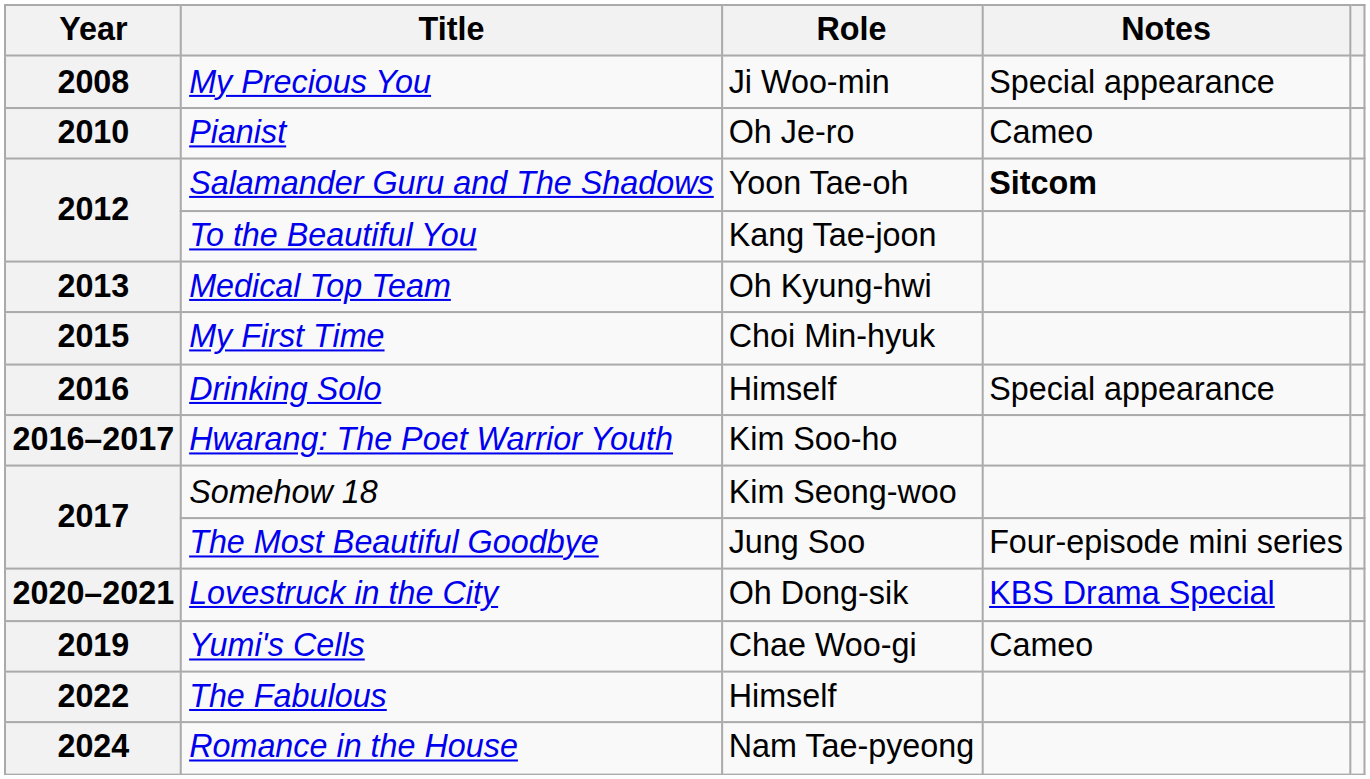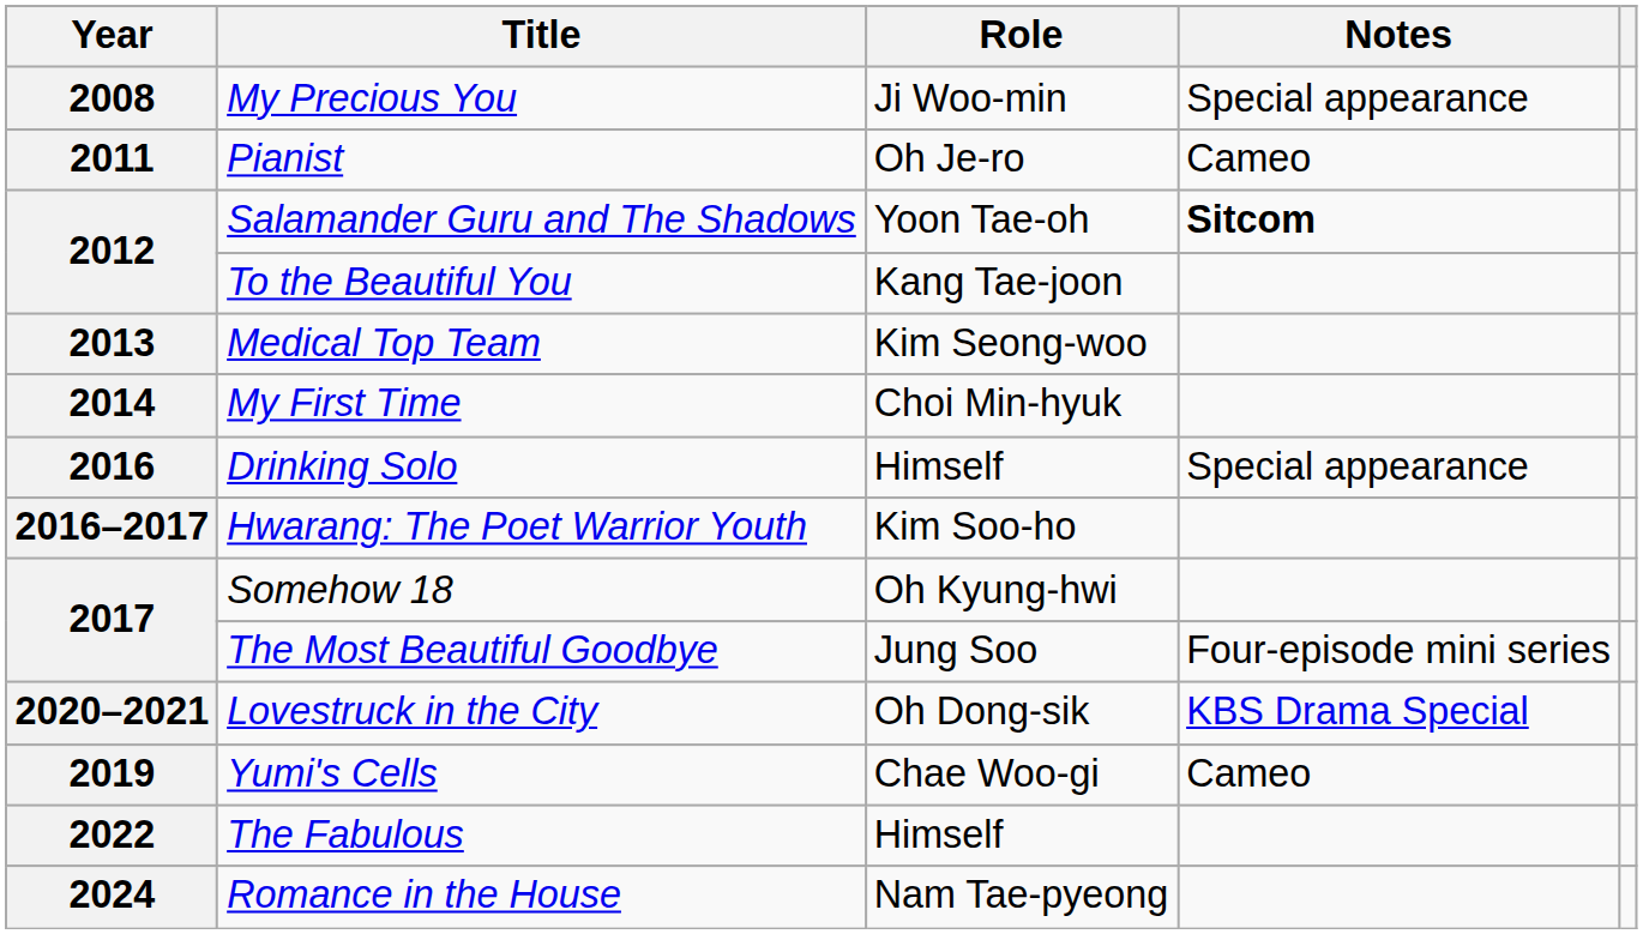Pianist | Year: 2010 -> 2011
Medical Top Team | Role: Oh Kyung-hwi -> Kim Seong-woo
My First Time | Year: 2015 -> 2014
Somehow 18 | Role: Kim Seong-woo -> Oh Kyung-hwi
